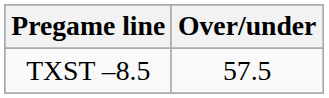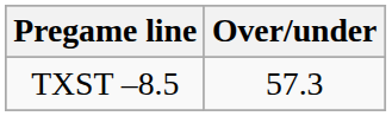TXST –8.5 | Over/under: 57.5 -> 57.3
